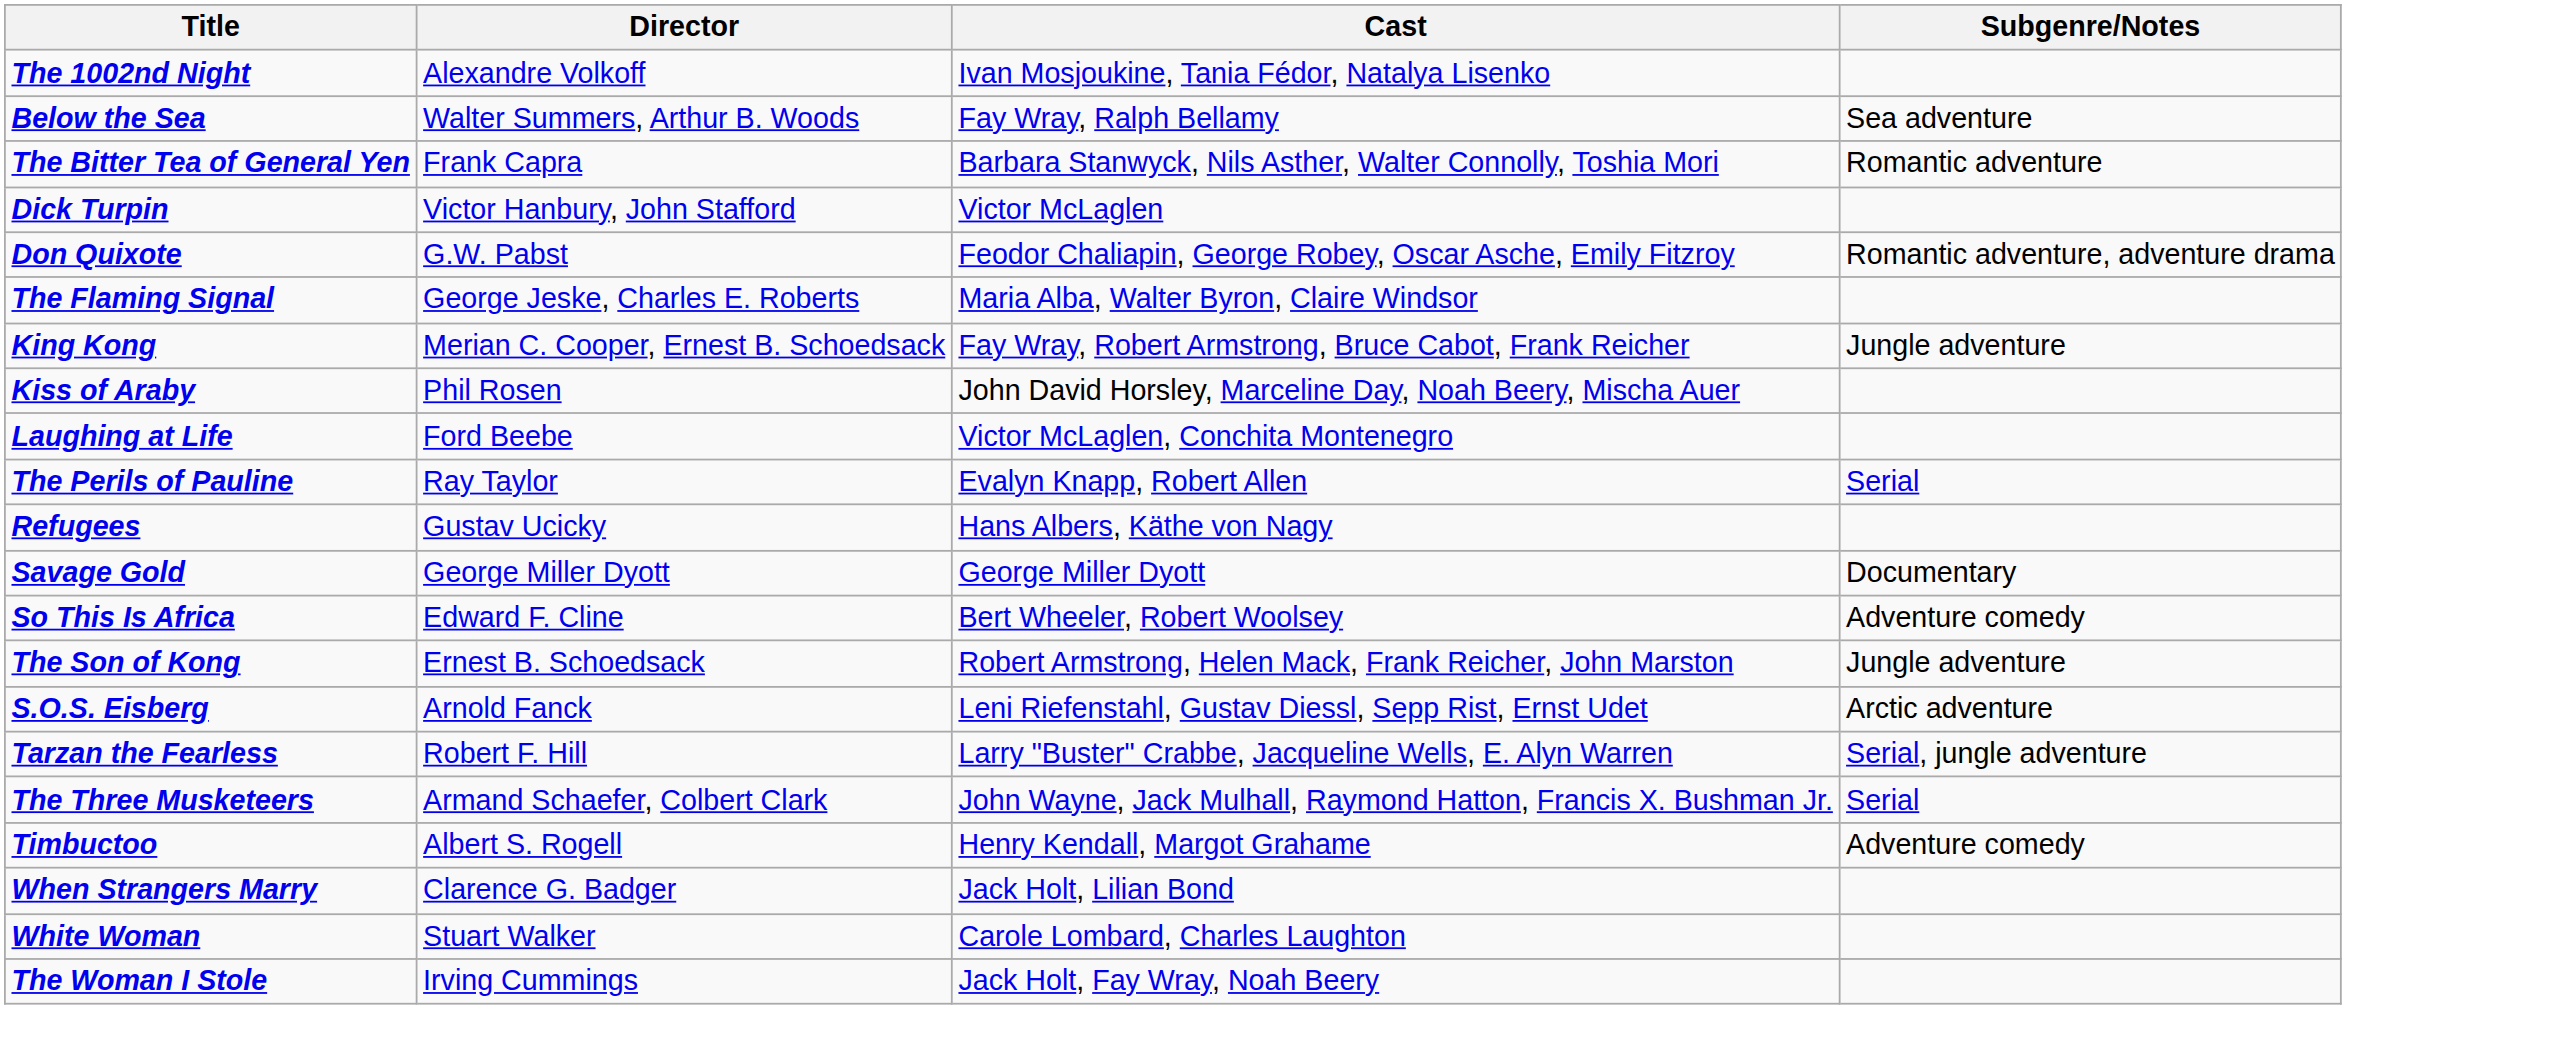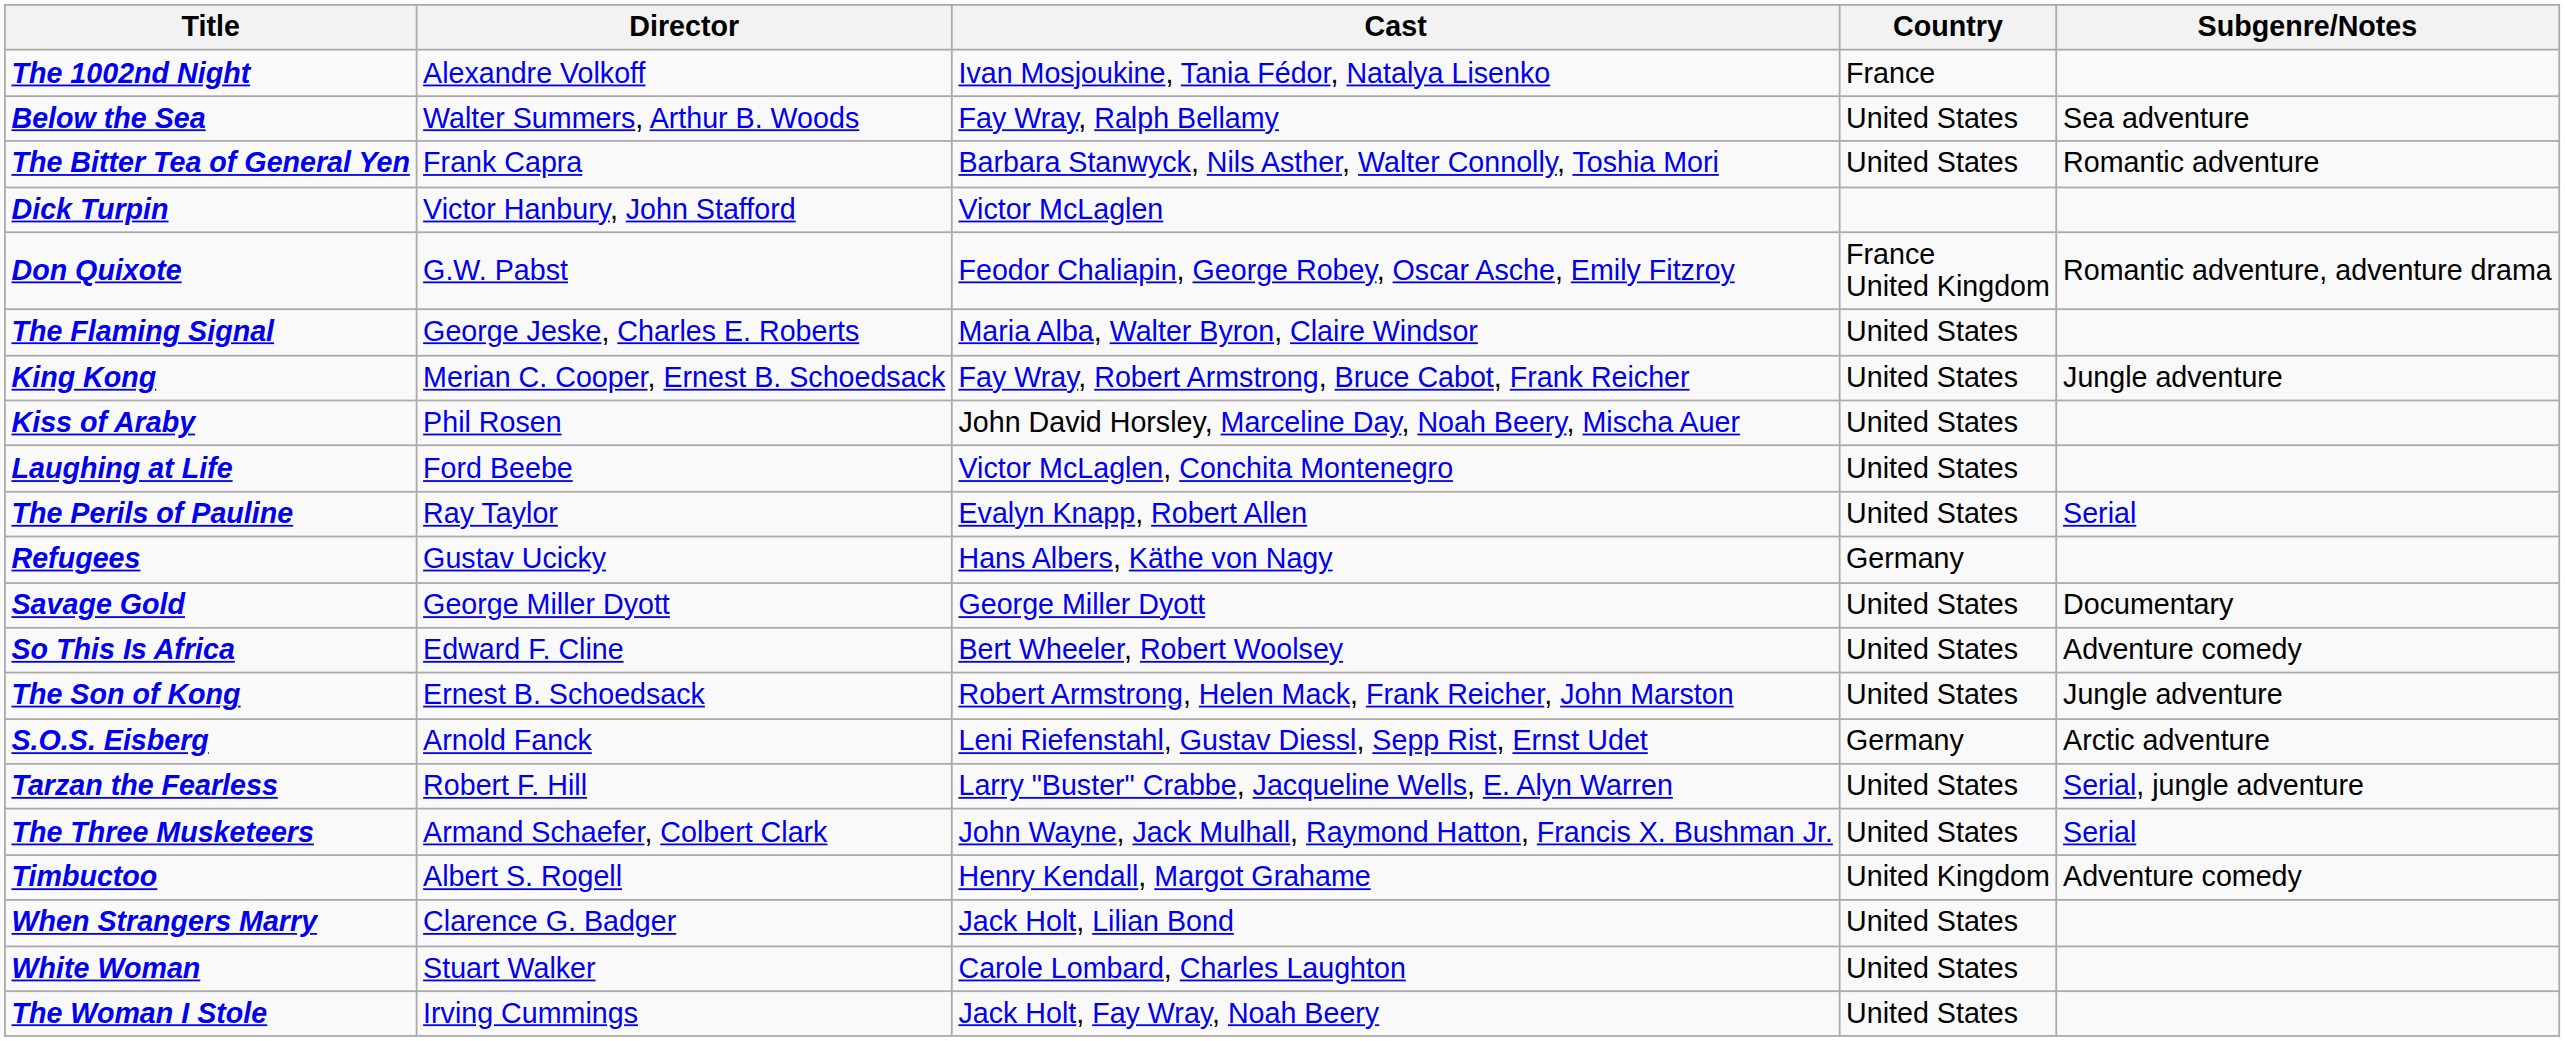+ column: Country | France | United States | United States | France United Kingdom | United States | United States | United States | United States | United States | Germany | United States | United States | United States | Germany | United States | United States | United Kingdom | United States | United States | United States
